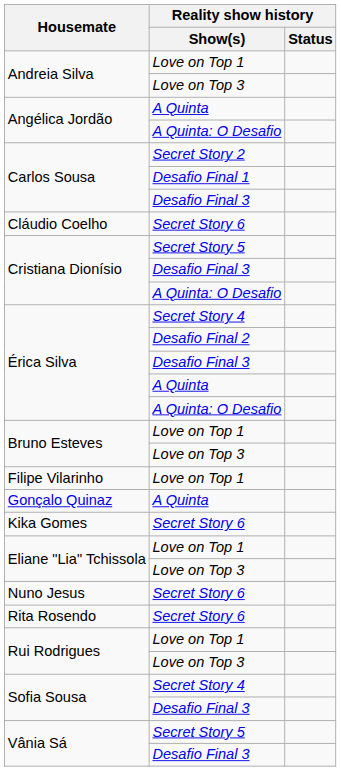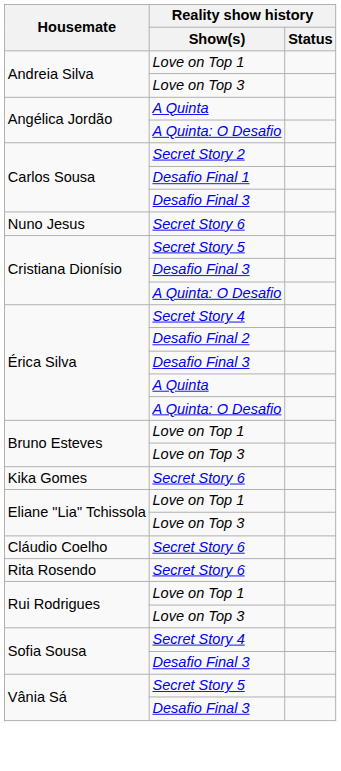rows swapped: Cláudio Coelho <-> Nuno Jesus
- row: Filipe Vilarinho | Love on Top 1
- row: Gonçalo Quinaz | A Quinta
